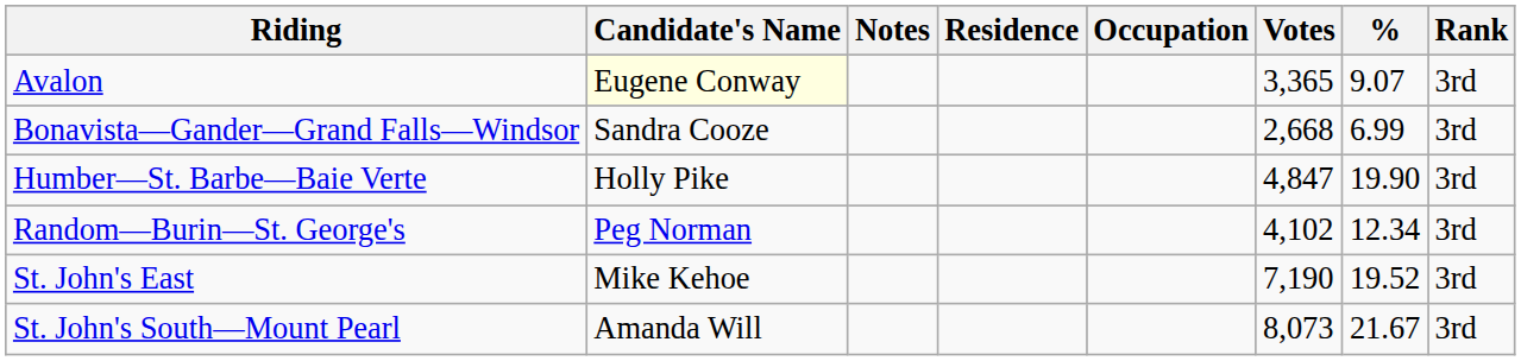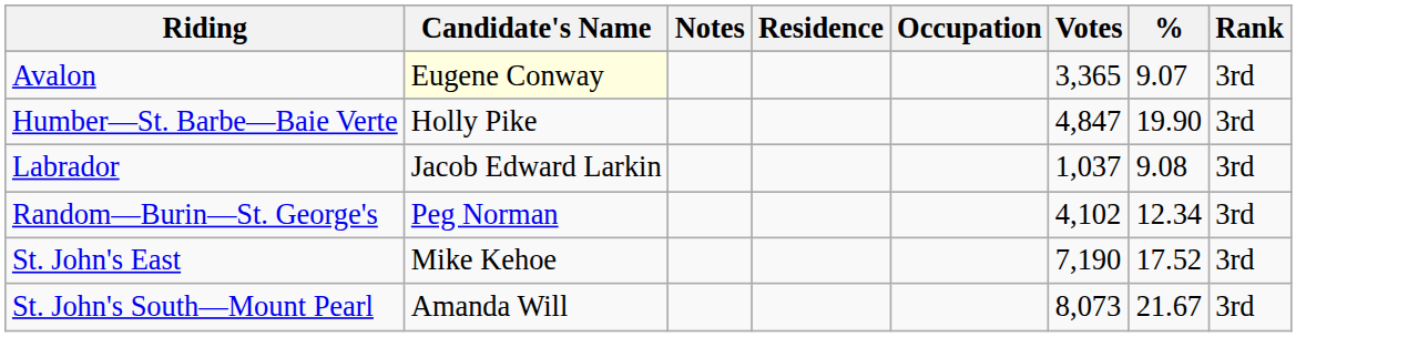- row: Bonavista—Gander—Grand Falls—Windsor | Sandra Cooze | 2,668 | 6.99 | 3rd
+ row: Labrador | Jacob Edward Larkin | 1,037 | 9.08 | 3rd
St. John's East | %: 19.52 -> 17.52
